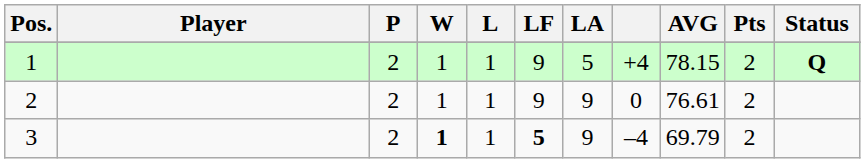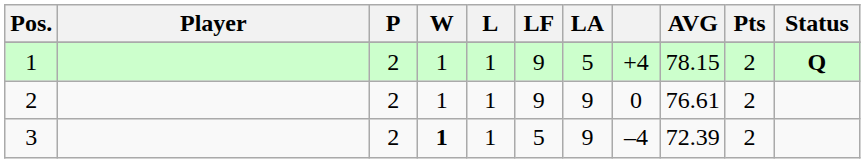3 | LF: bold -> normal
3 | AVG: 69.79 -> 72.39
